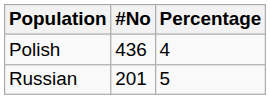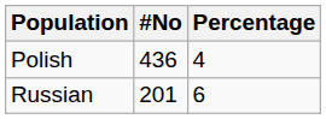Russian | Percentage: 5 -> 6
